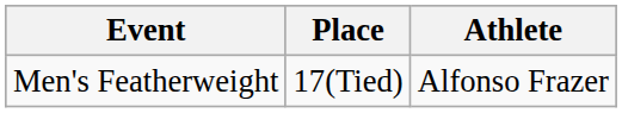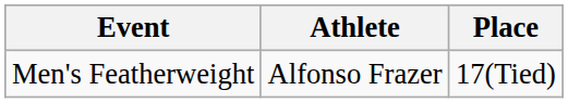columns swapped: Athlete <-> Place
